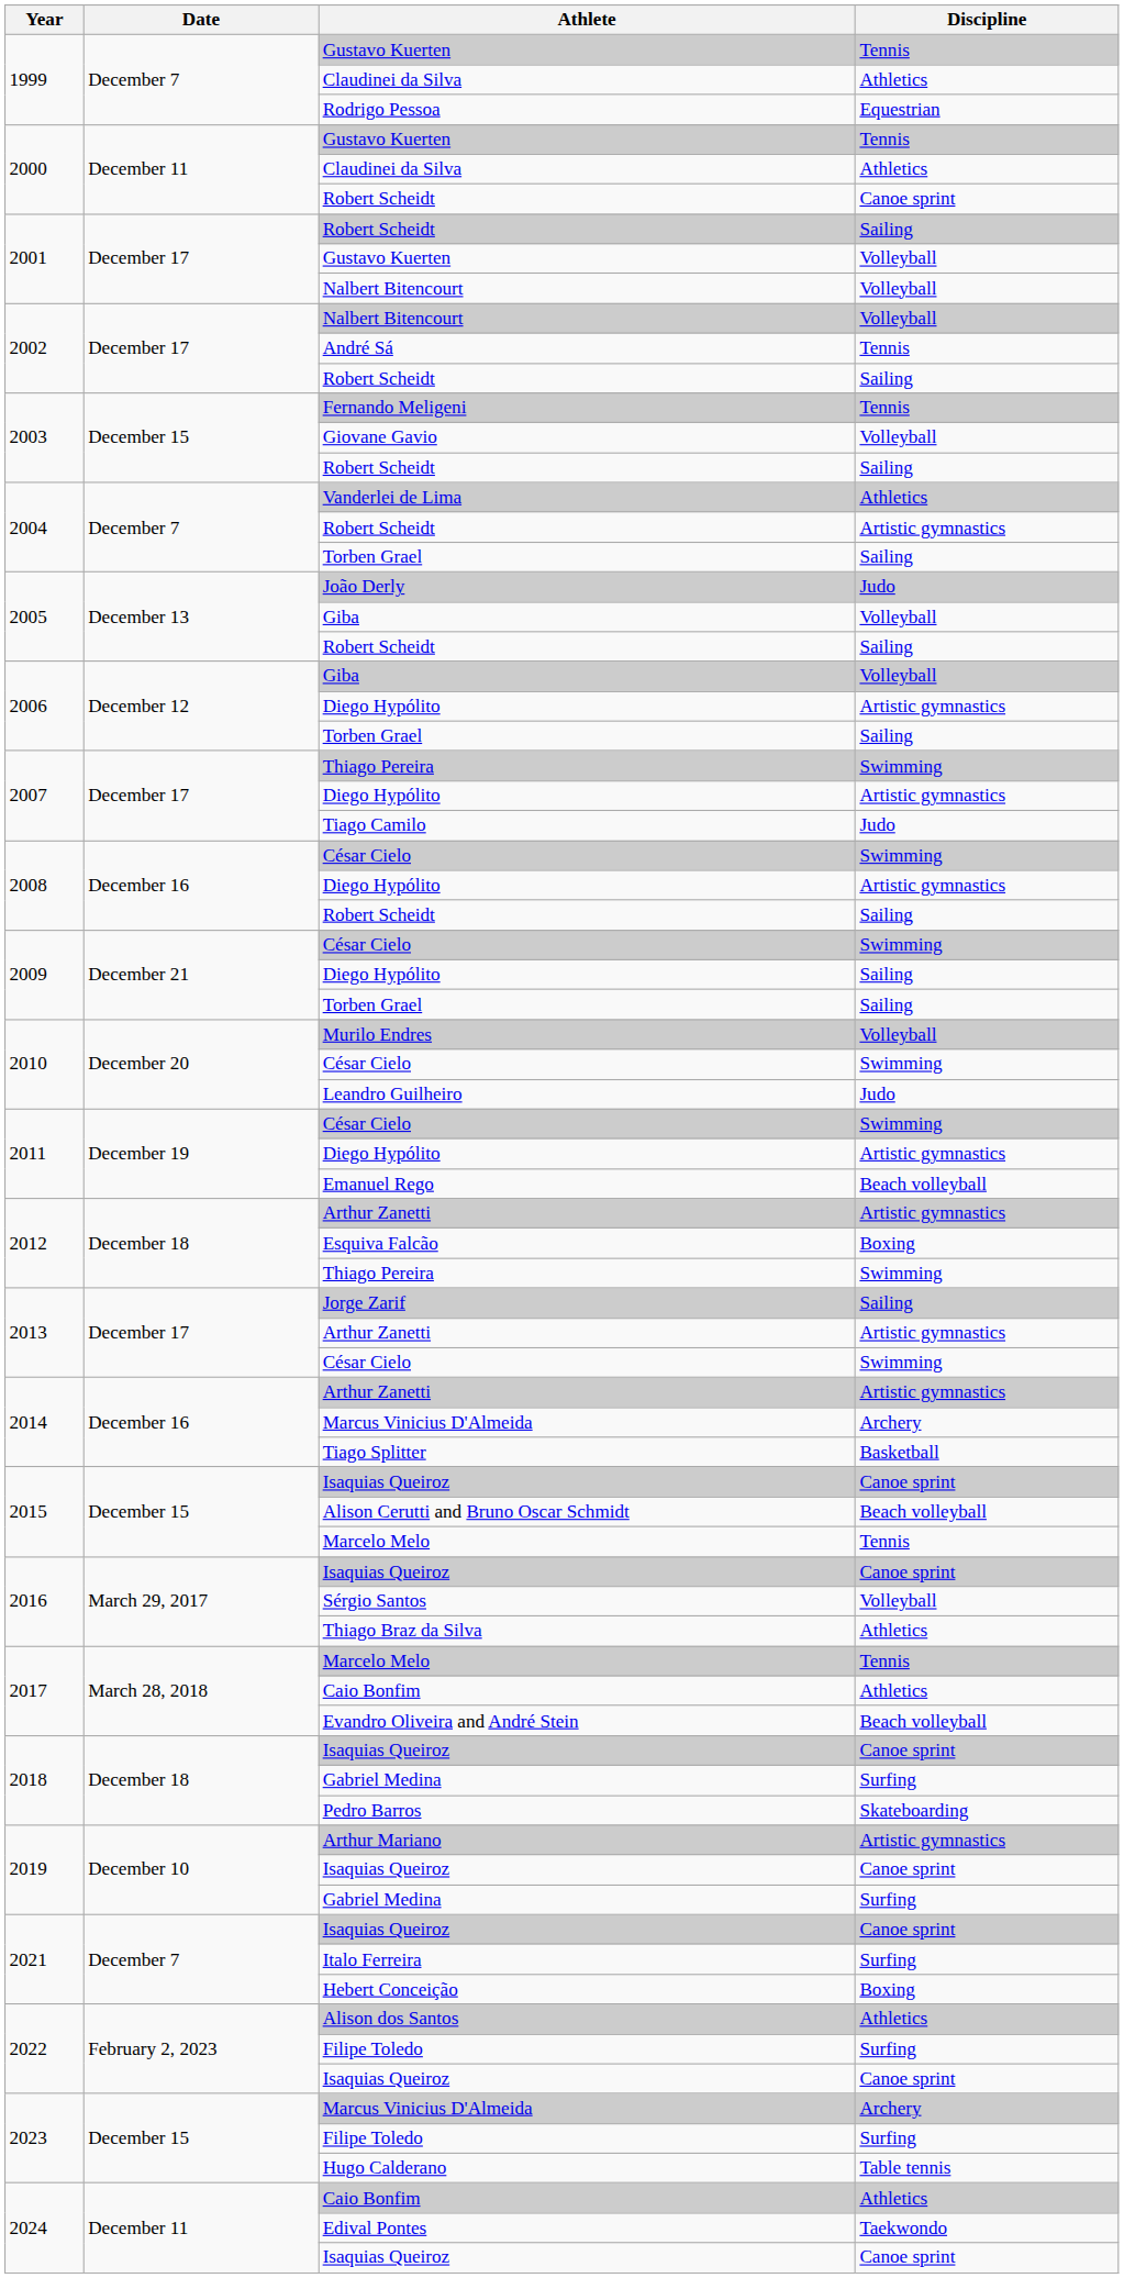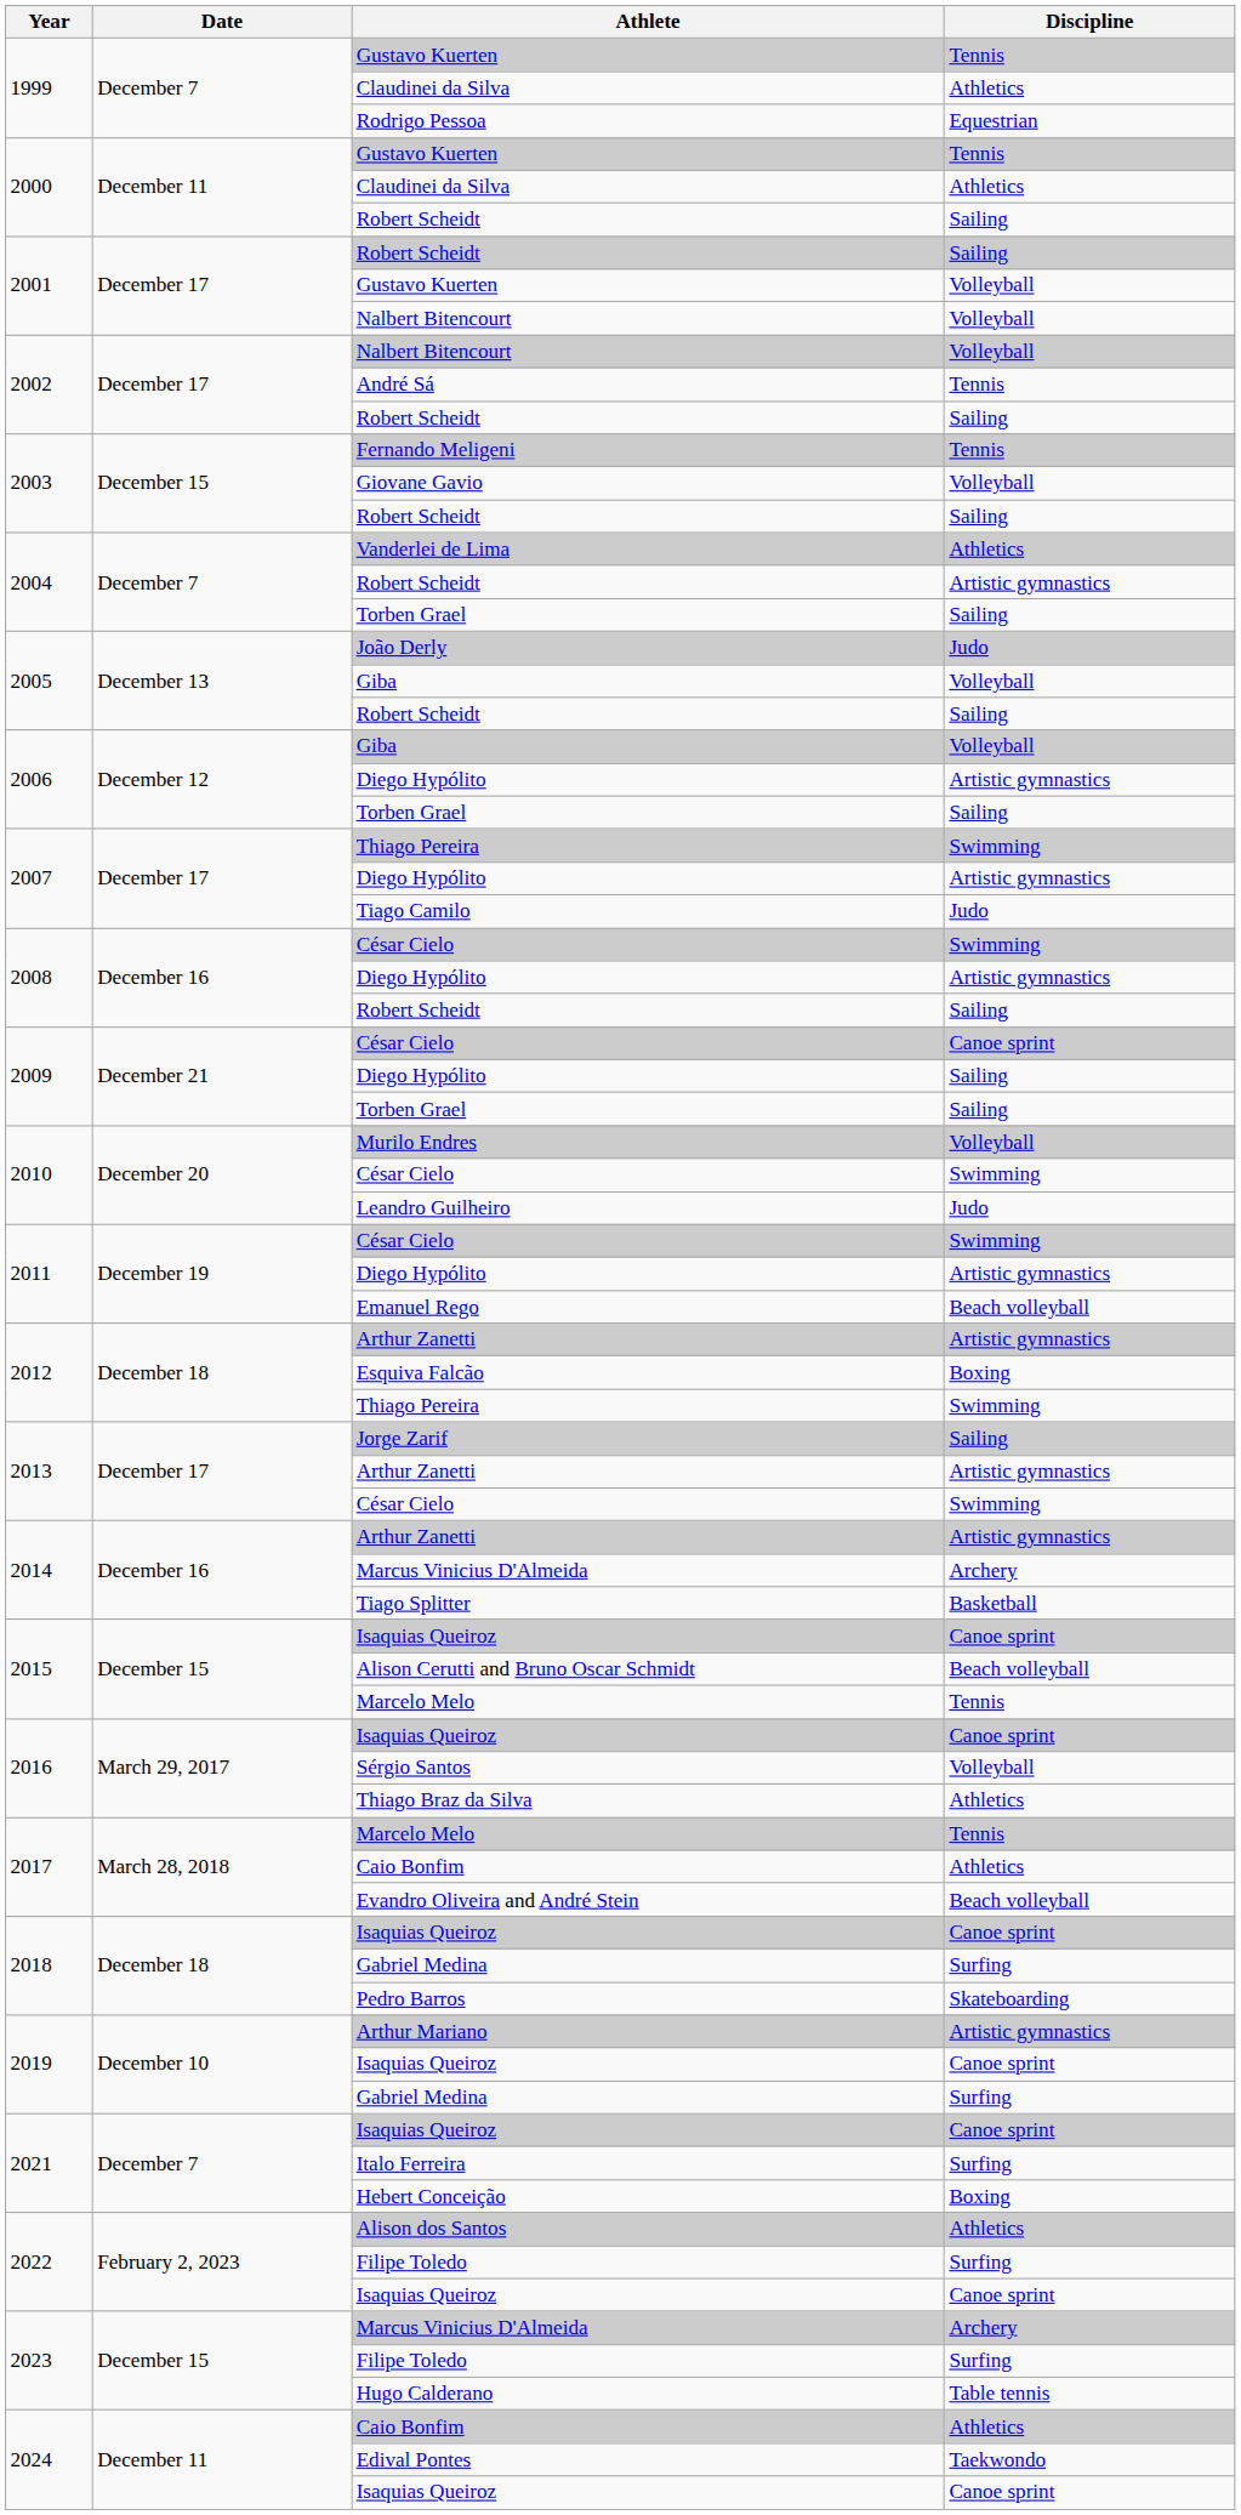2000 / Robert Scheidt | Discipline: Canoe sprint -> Sailing
2009 / César Cielo | Discipline: Swimming -> Canoe sprint
